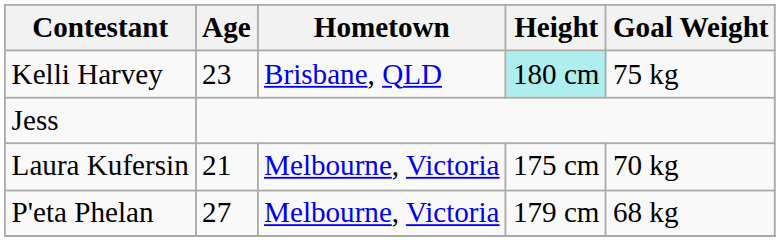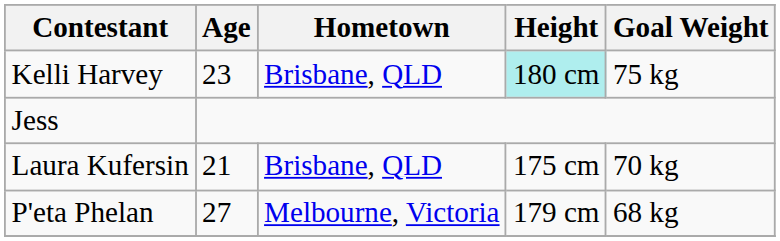Laura Kufersin | Hometown: Melbourne, Victoria -> Brisbane, QLD
